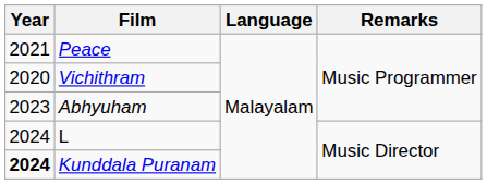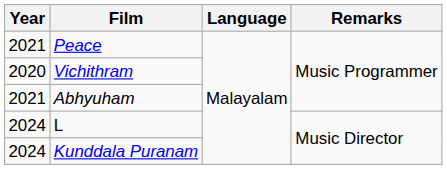Abhyuham | Year: 2023 -> 2021
Kunddala Puranam | Year: bold -> normal
